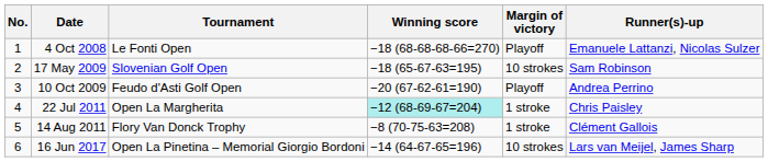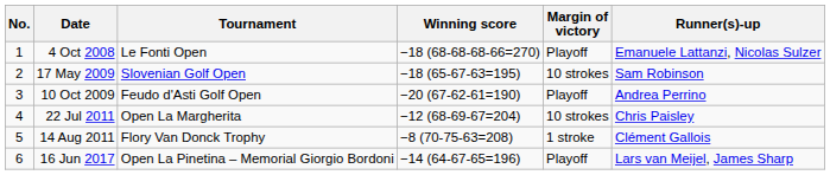22 Jul 2011 | Winning score: paleturquoise background -> no background
22 Jul 2011 | Margin of victory: 1 stroke -> 10 strokes
16 Jun 2017 | Margin of victory: 10 strokes -> Playoff
